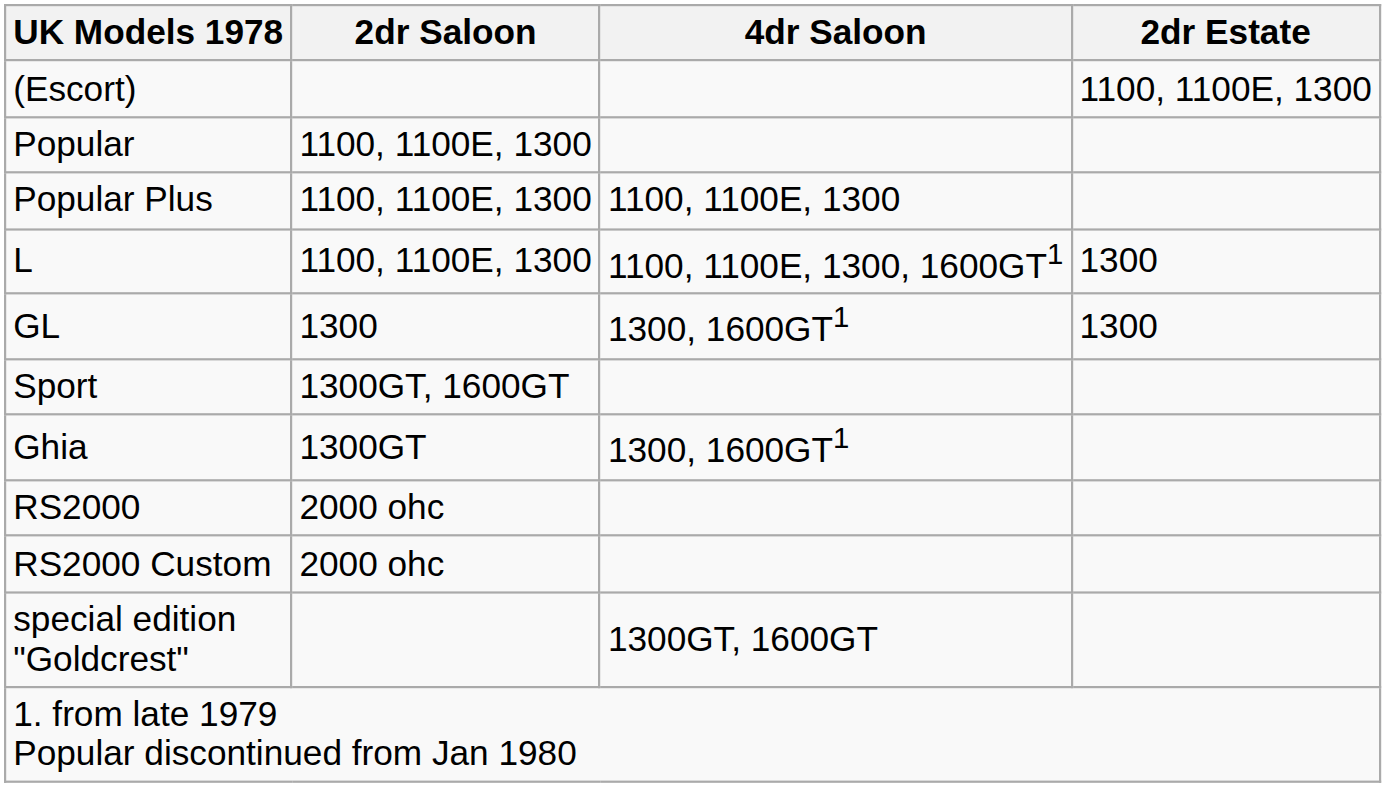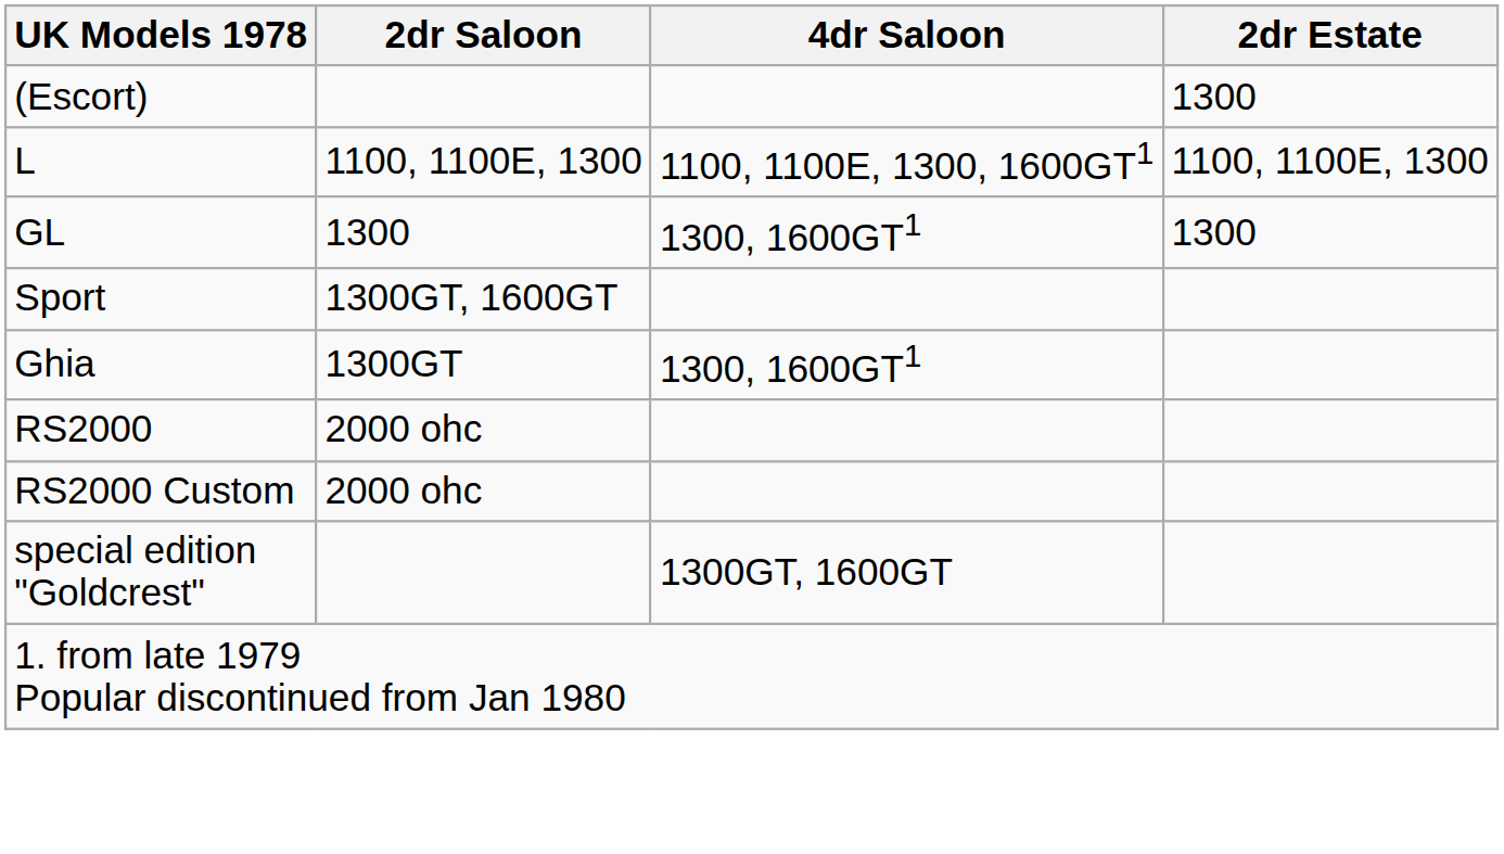(Escort) | 2dr Estate: 1100, 1100E, 1300 -> 1300
- row: Popular | 1100, 1100E, 1300
- row: Popular Plus | 1100, 1100E, 1300 | 1100, 1100E, 1300
L | 2dr Estate: 1300 -> 1100, 1100E, 1300
